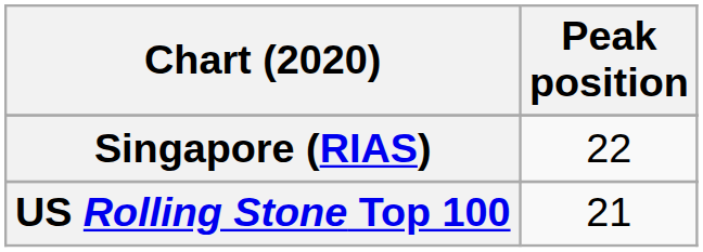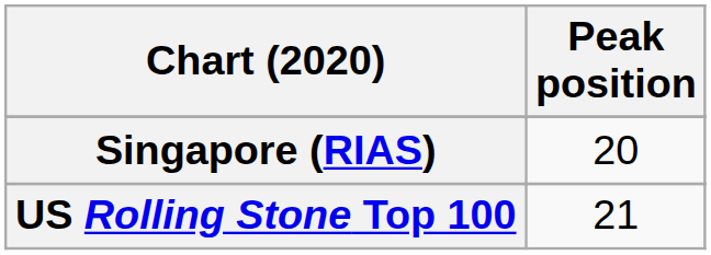Singapore (RIAS) | Peak position: 22 -> 20
